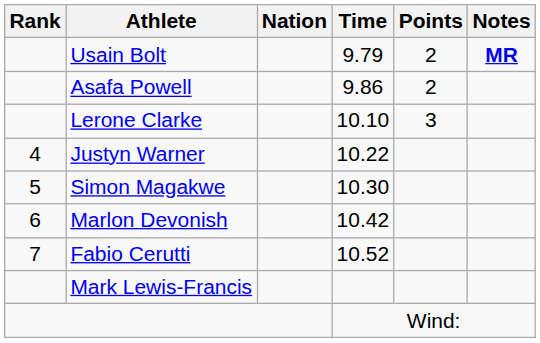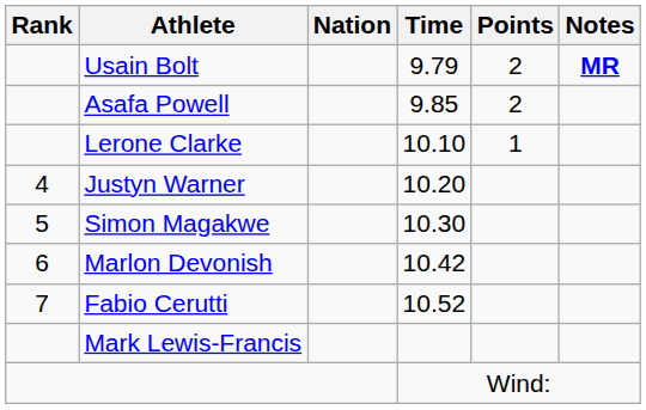Asafa Powell | Time: 9.86 -> 9.85
Lerone Clarke | Points: 3 -> 1
Justyn Warner | Time: 10.22 -> 10.20
